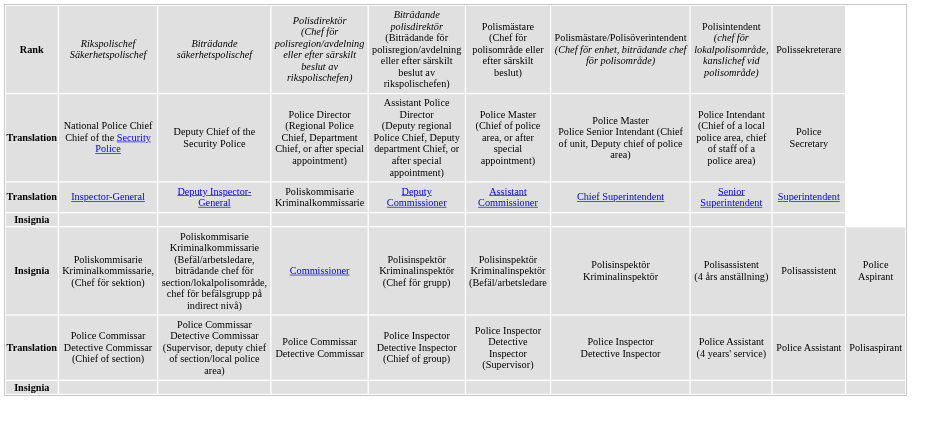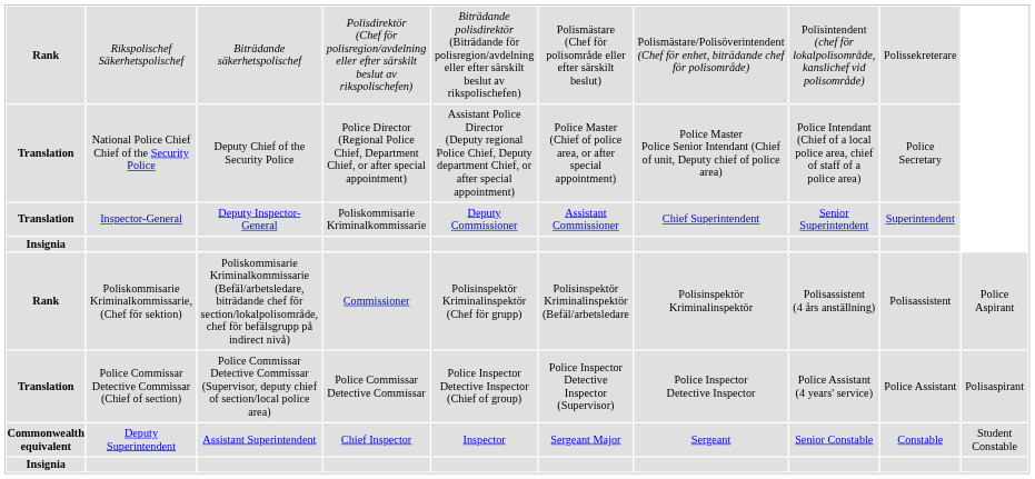Poliskommisarie Kriminalkommissarie, (Chef för sektion) | column 1: Insignia -> Rank
+ row: Commonwealth equivalent | Deputy Superintendent | Assistant Superintendent | Chief Inspector | Inspector | Sergeant Major | Sergeant | Senior Constable | Constable | Student Constable
